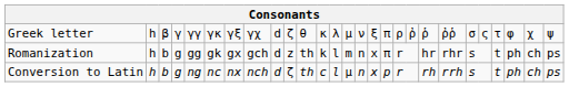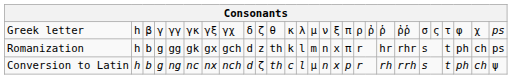Greek letter | column 9: d -> δ
Greek letter | column 27: ψ -> ps
Conversion to Latin | column 27: ps -> ψ
